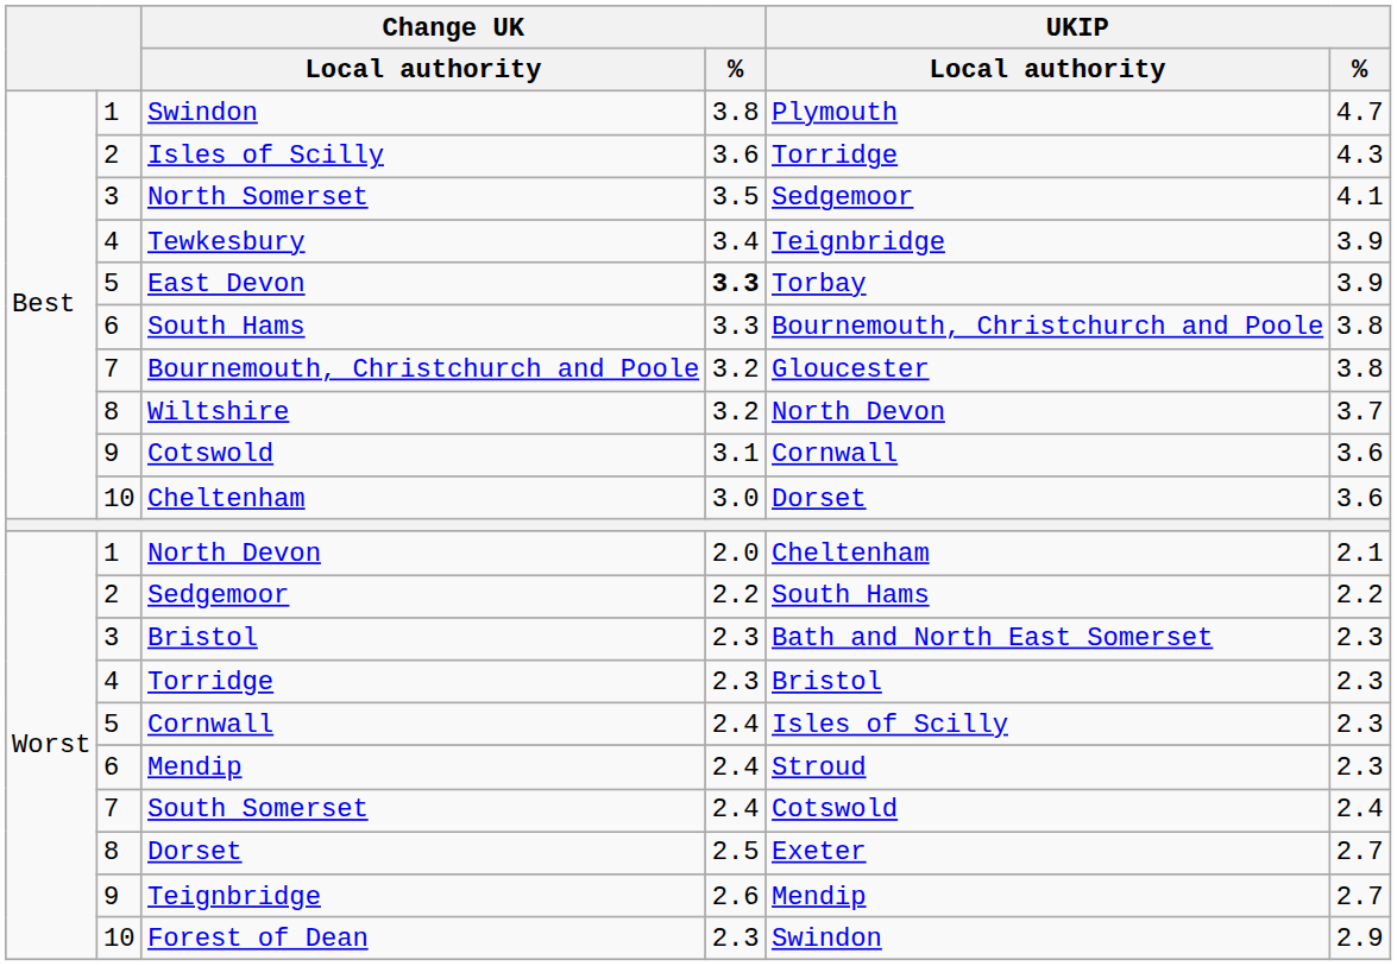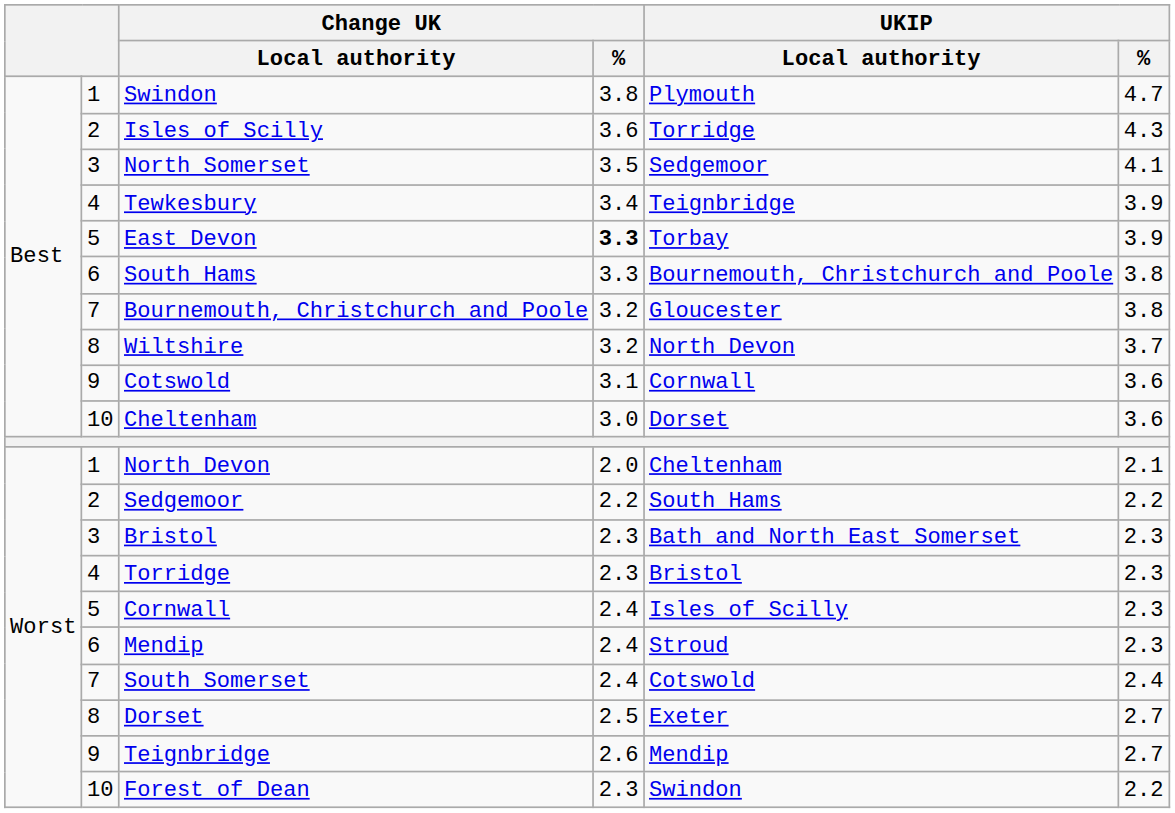Forest of Dean | UKIP / %: 2.9 -> 2.2
